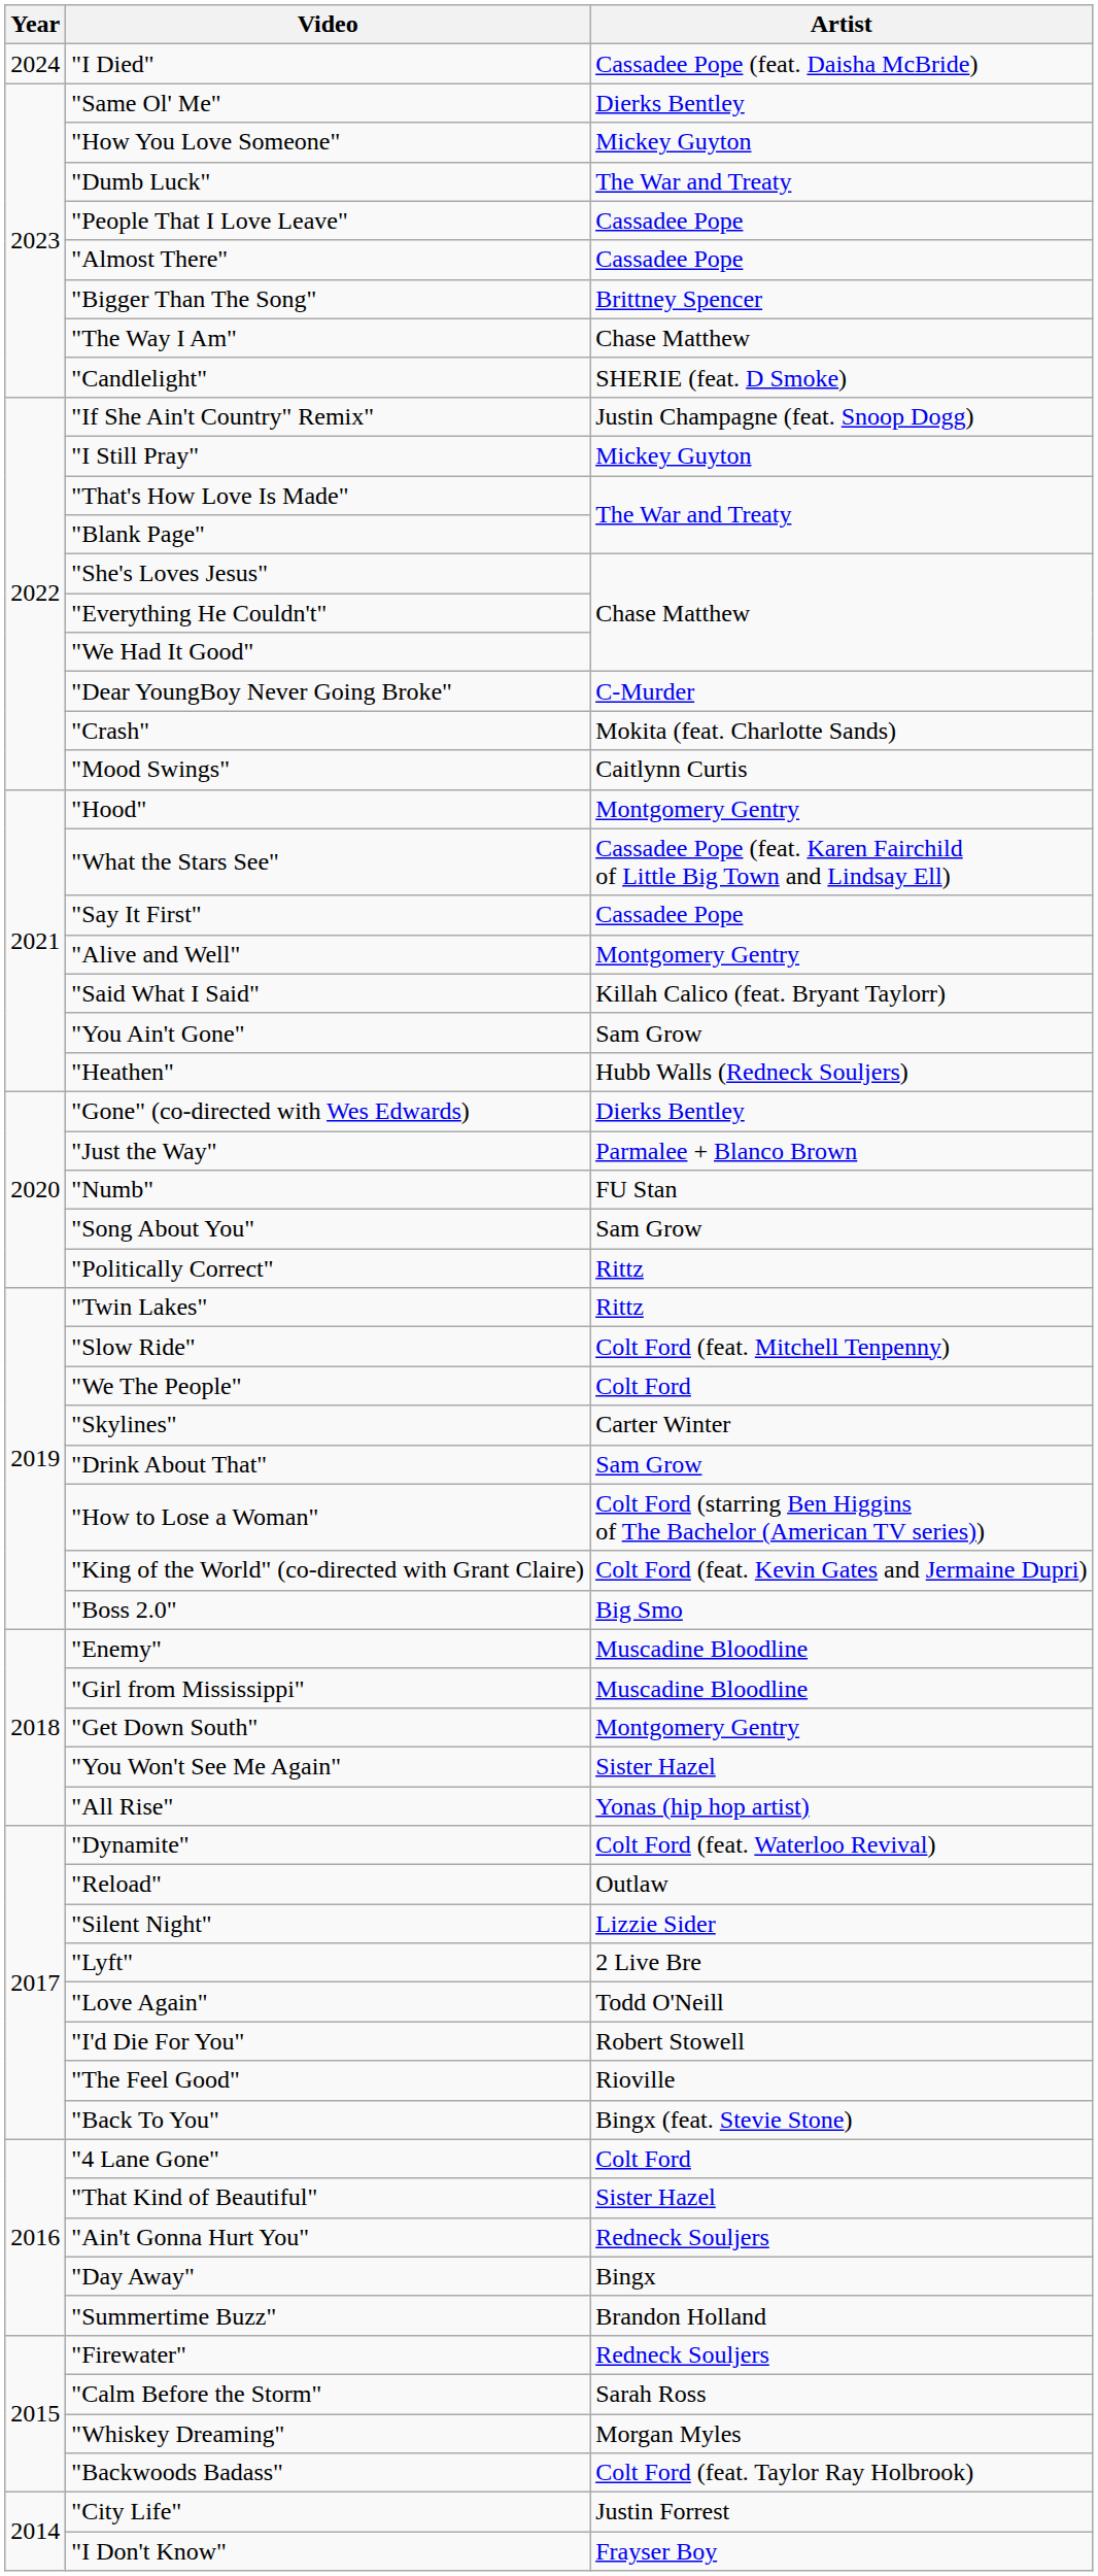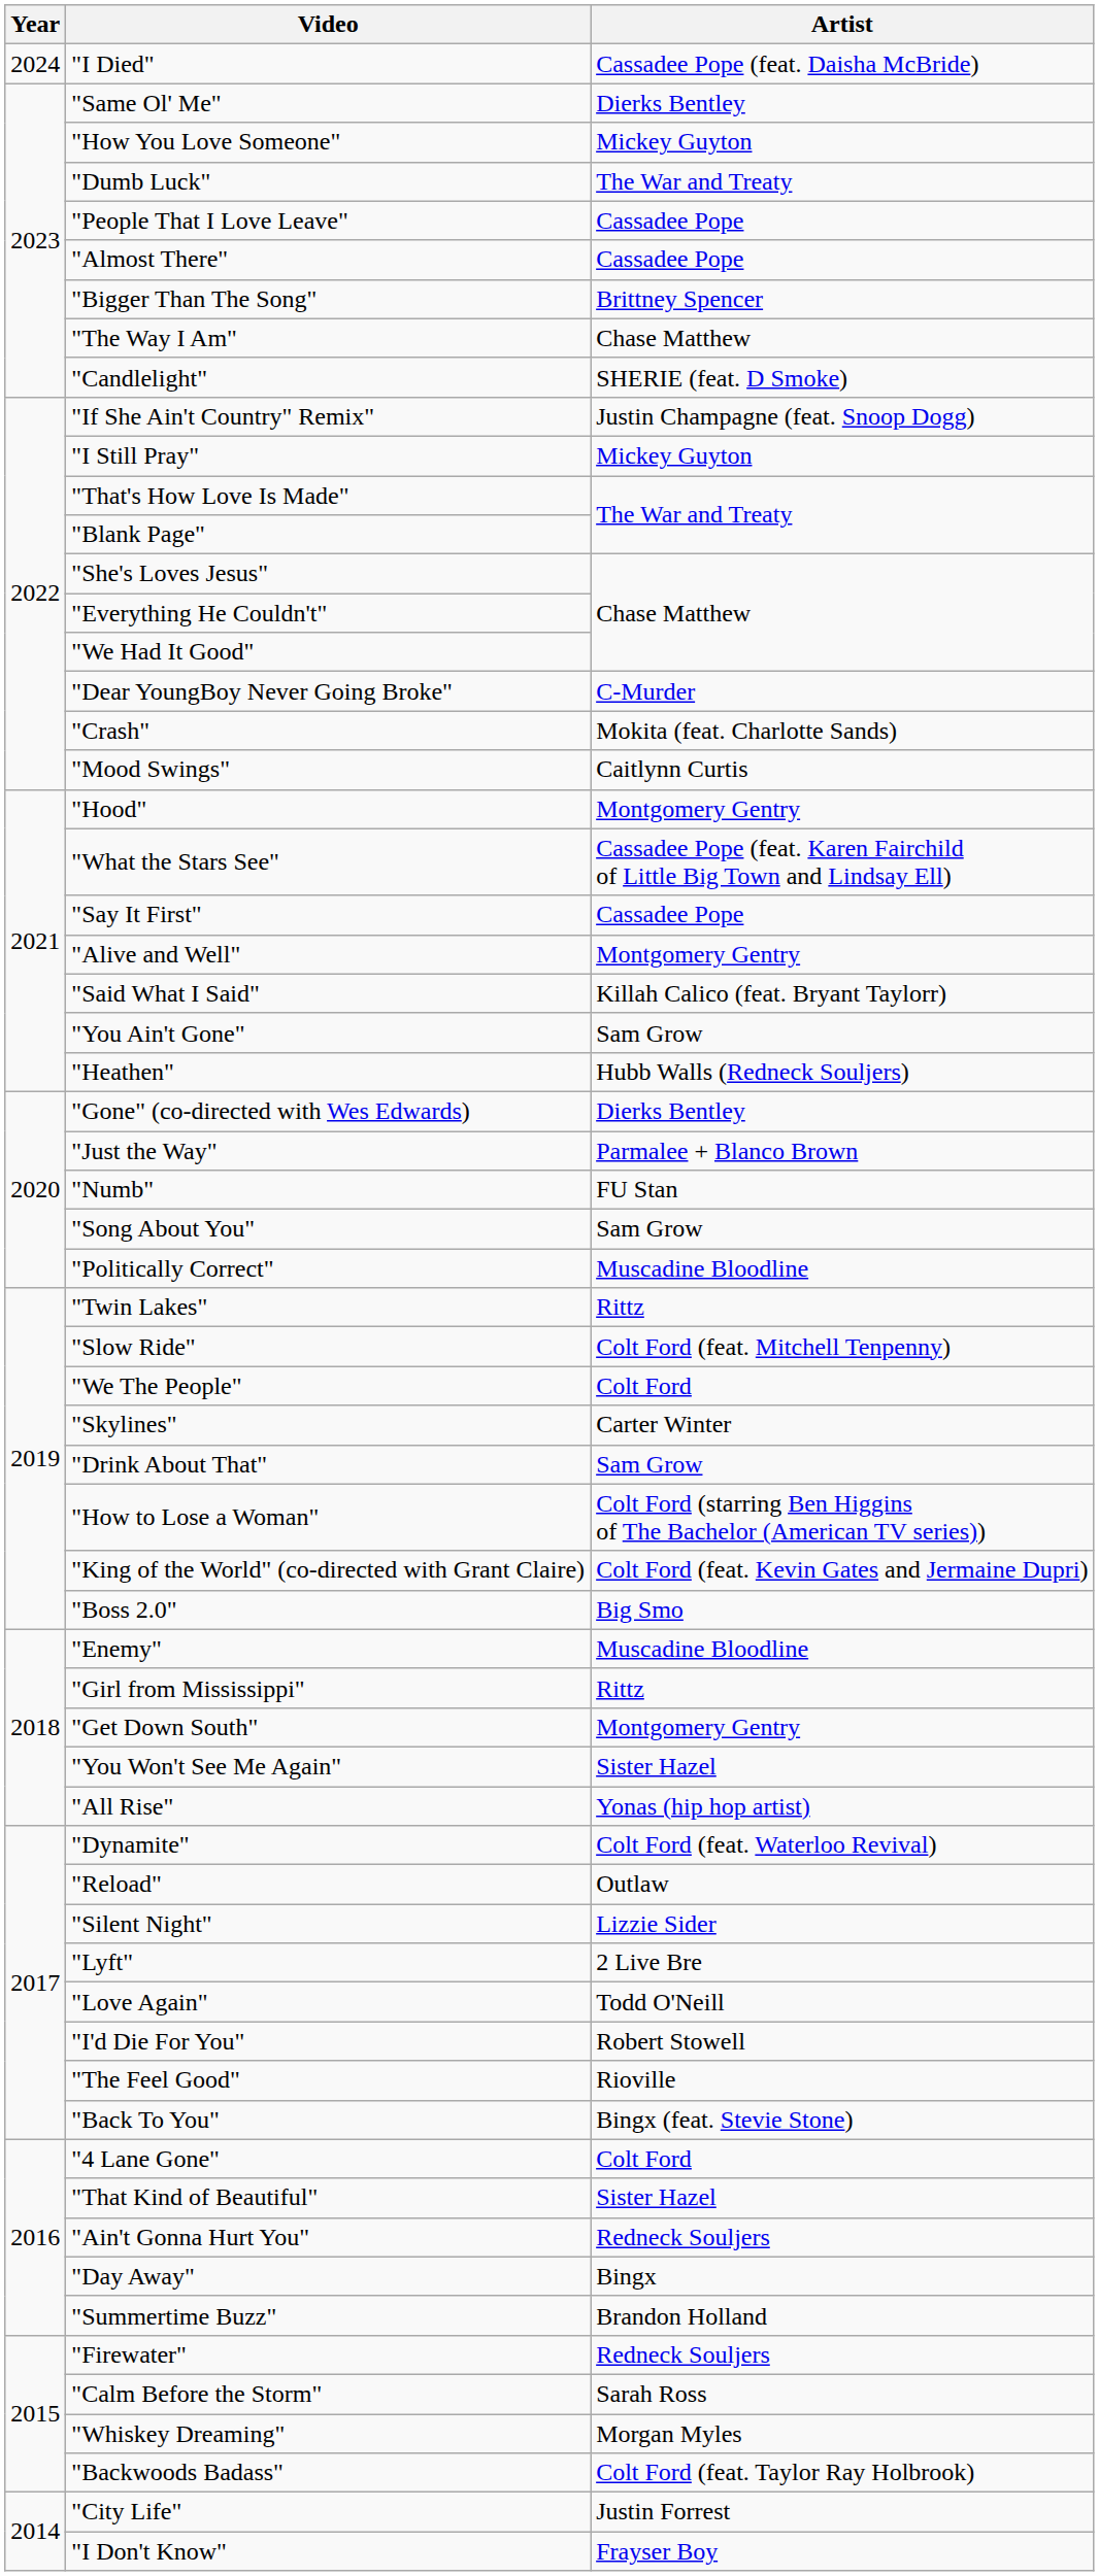"Politically Correct" | Artist: Rittz -> Muscadine Bloodline
"Girl from Mississippi" | Artist: Muscadine Bloodline -> Rittz
